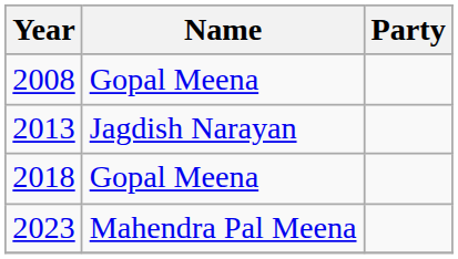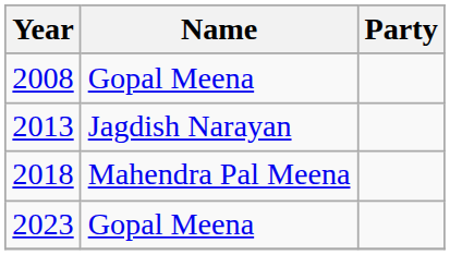2018 | Name: Gopal Meena -> Mahendra Pal Meena
2023 | Name: Mahendra Pal Meena -> Gopal Meena
